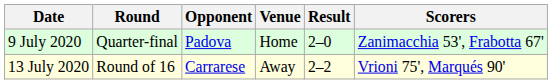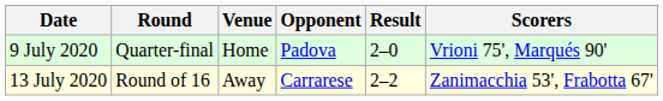columns swapped: Opponent <-> Venue
9 July 2020 | Scorers: Zanimacchia 53', Frabotta 67' -> Vrioni 75', Marqués 90'
13 July 2020 | Scorers: Vrioni 75', Marqués 90' -> Zanimacchia 53', Frabotta 67'
